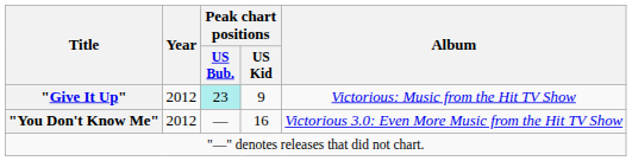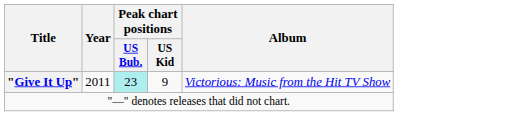"Give It Up" | Year: 2012 -> 2011
- row: "You Don't Know Me" | 2012 | — | 16 | Victorious 3.0: Even More Music from the Hit TV Show
